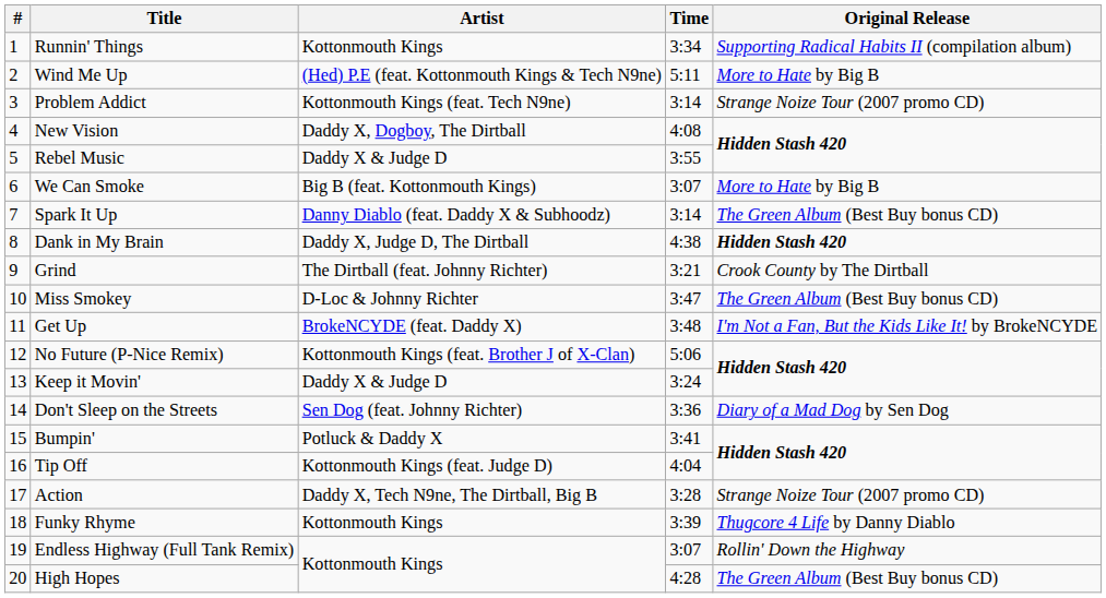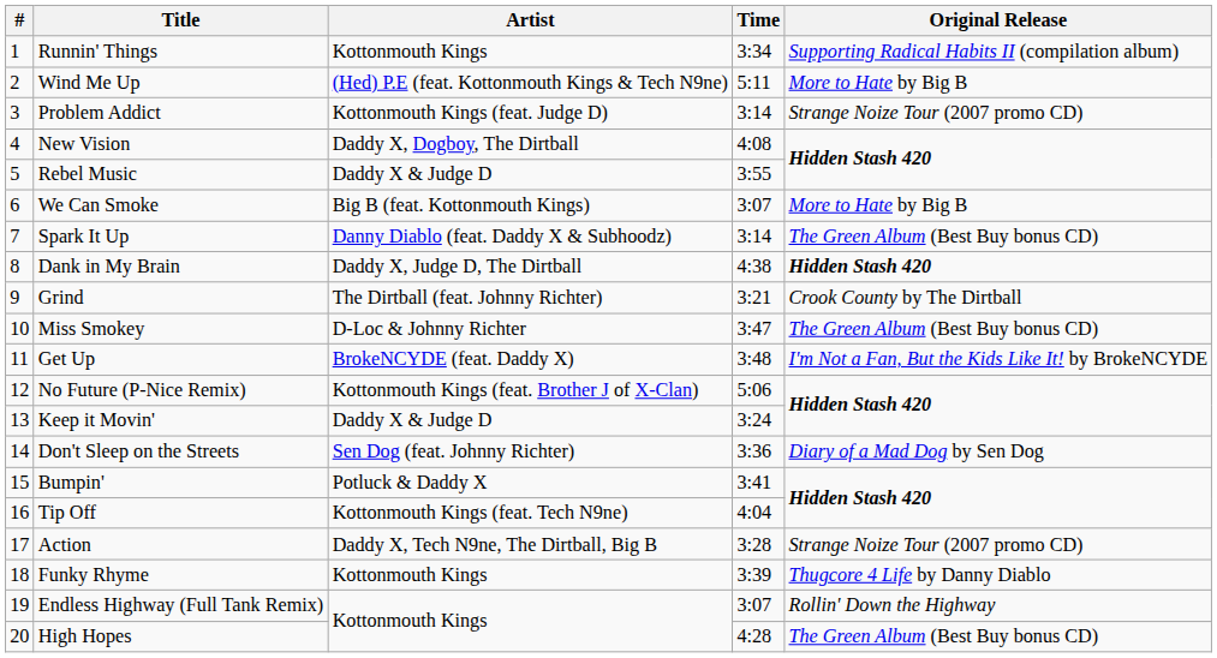Problem Addict | Artist: Kottonmouth Kings (feat. Tech N9ne) -> Kottonmouth Kings (feat. Judge D)
Tip Off | Artist: Kottonmouth Kings (feat. Judge D) -> Kottonmouth Kings (feat. Tech N9ne)
